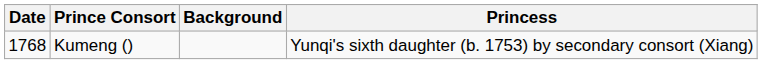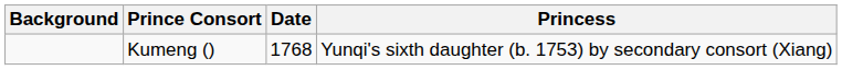columns swapped: Date <-> Background
